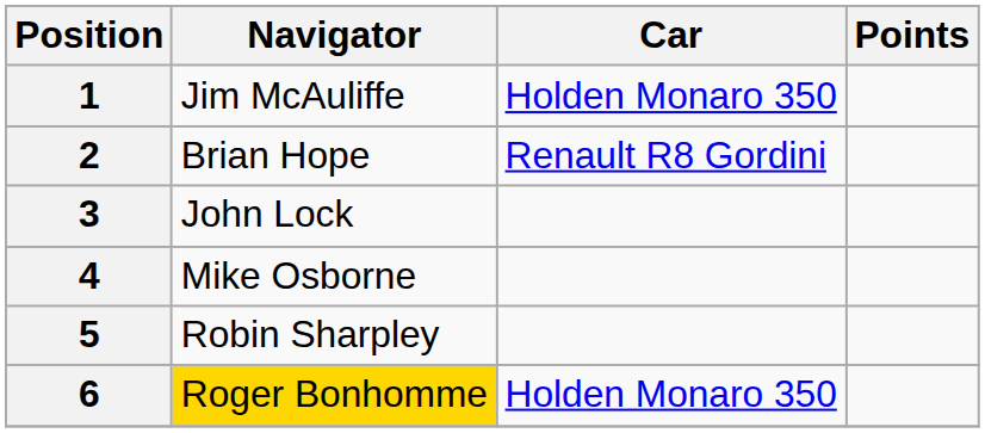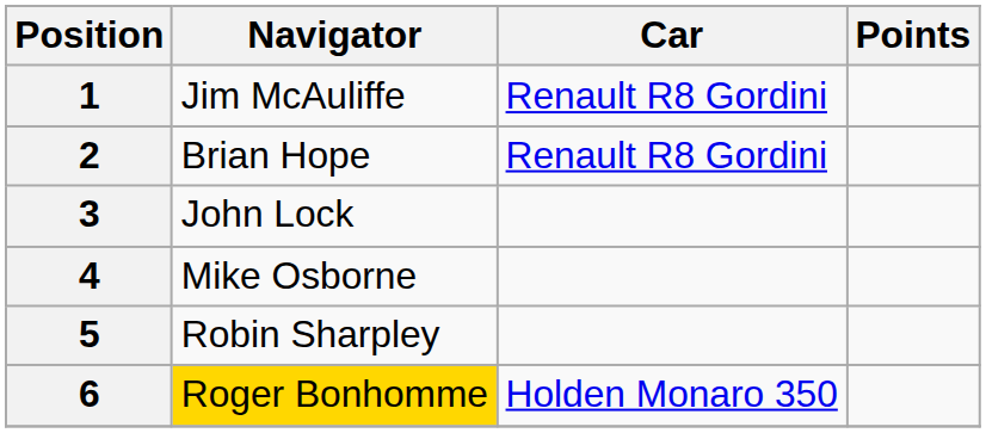1 | Car: Holden Monaro 350 -> Renault R8 Gordini
